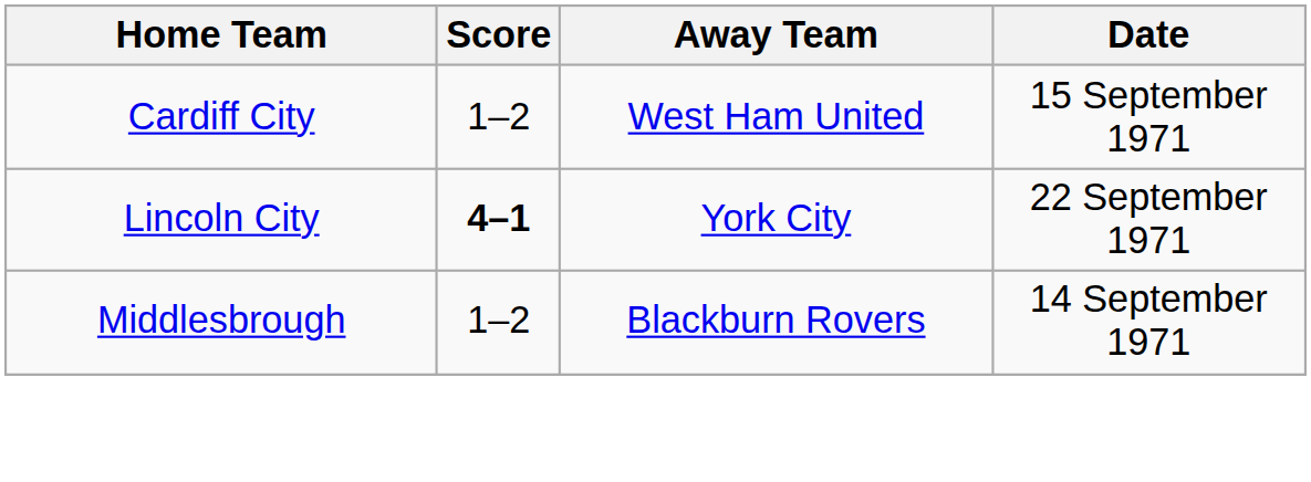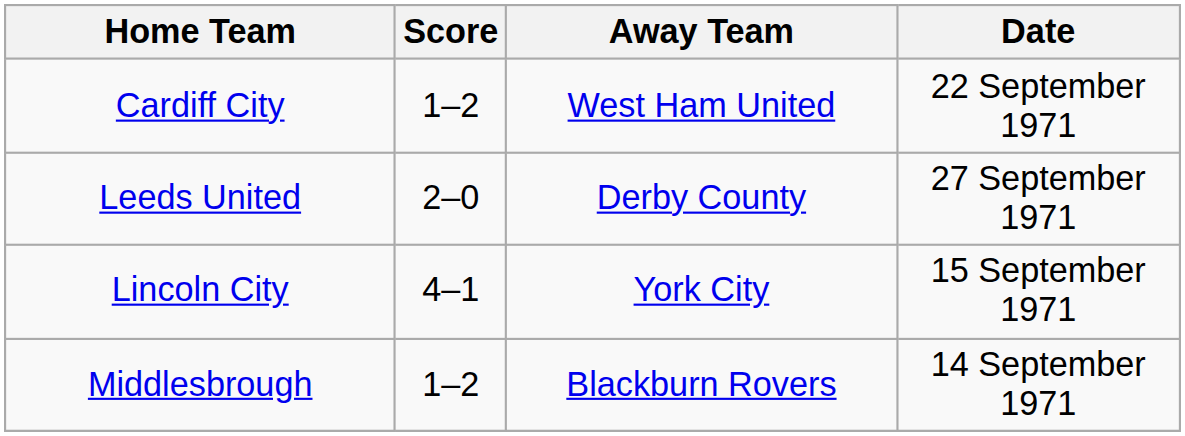Cardiff City | Date: 15 September 1971 -> 22 September 1971
+ row: Leeds United | 2–0 | Derby County | 27 September 1971
Lincoln City | Score: bold -> normal
Lincoln City | Date: 22 September 1971 -> 15 September 1971
